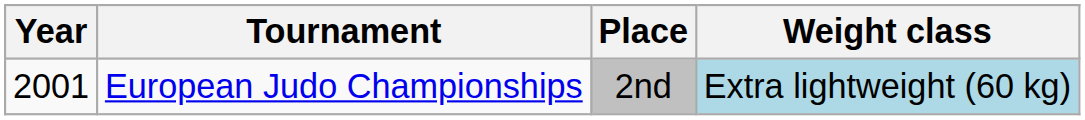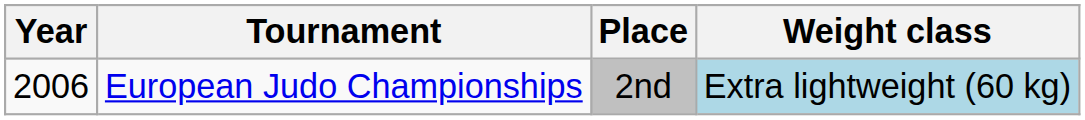European Judo Championships | Year: 2001 -> 2006
